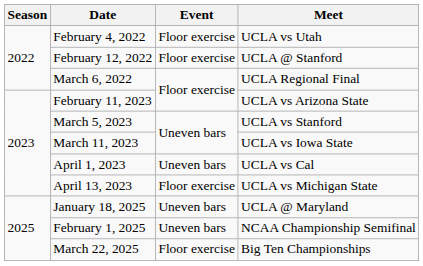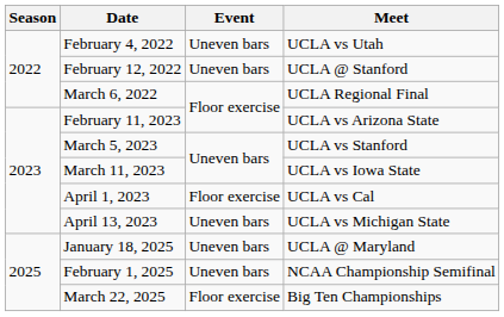February 4, 2022 | Event: Floor exercise -> Uneven bars
February 12, 2022 | Event: Floor exercise -> Uneven bars
April 1, 2023 | Event: Uneven bars -> Floor exercise
April 13, 2023 | Event: Floor exercise -> Uneven bars
